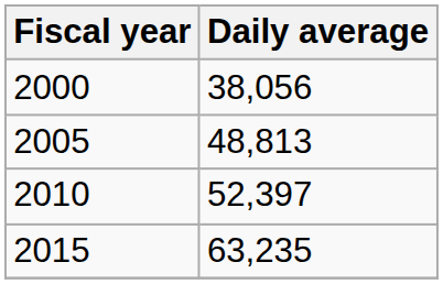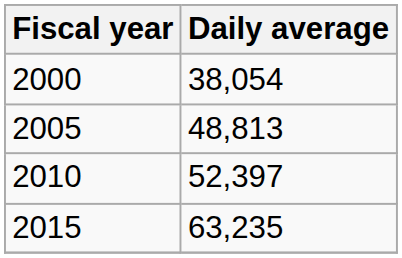2000 | Daily average: 38,056 -> 38,054
